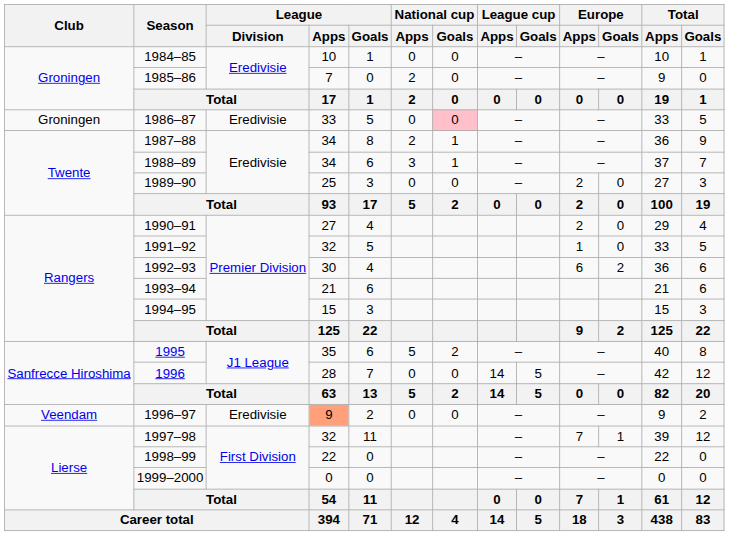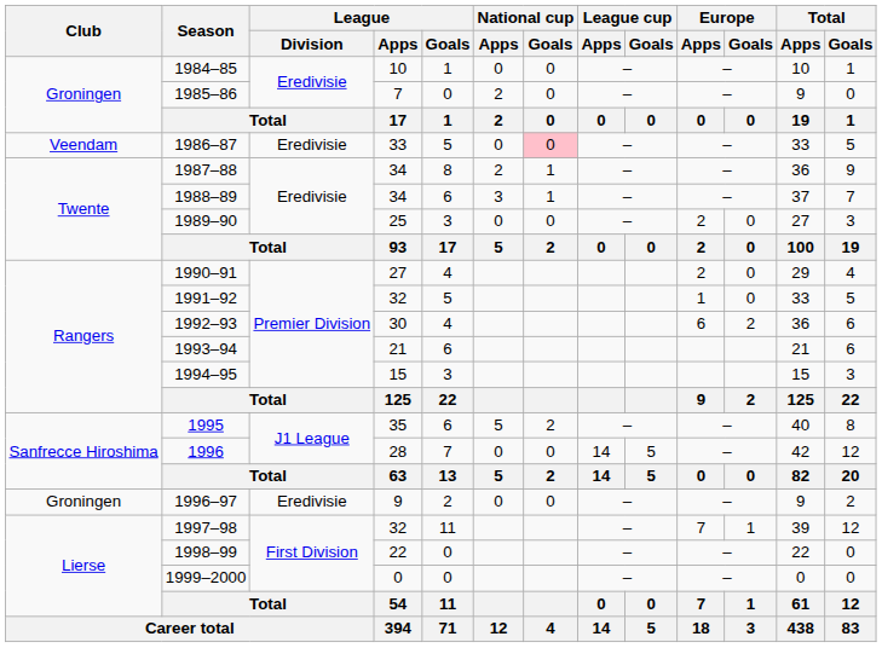1986–87 | Club: Groningen -> Veendam
1996–97 | Club: Veendam -> Groningen
1996–97 | League / Apps: lightsalmon background -> no background
